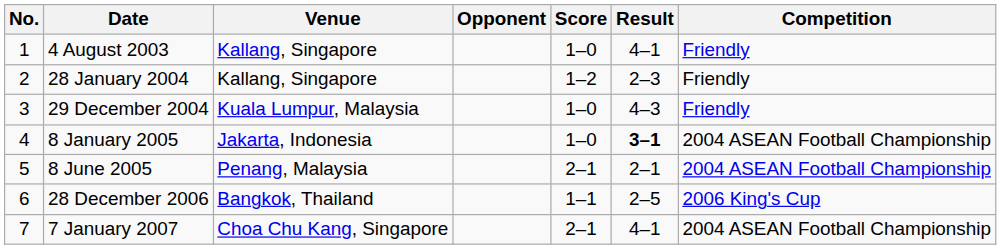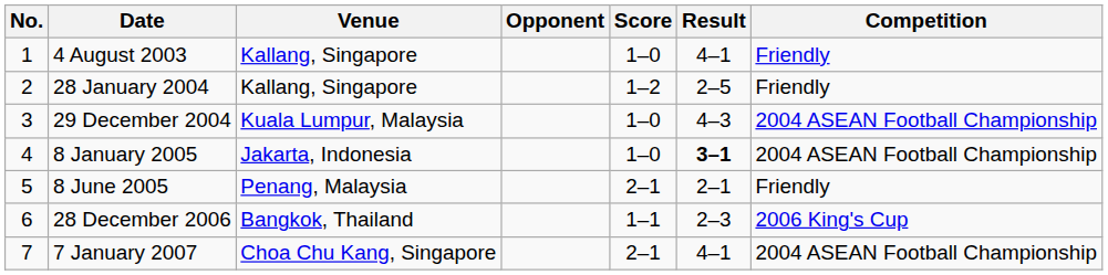28 January 2004 | Result: 2–3 -> 2–5
29 December 2004 | Competition: Friendly -> 2004 ASEAN Football Championship
8 June 2005 | Competition: 2004 ASEAN Football Championship -> Friendly
28 December 2006 | Result: 2–5 -> 2–3
